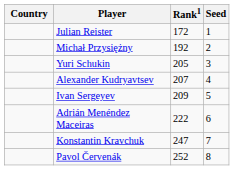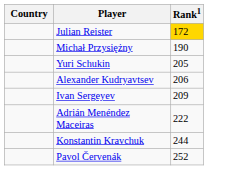- column: Seed | 1 | 2 | 3 | 4 | 5 | 6 | 7 | 8
Julian Reister | Rank1: no background -> gold background
Michał Przysiężny | Rank1: 192 -> 190
Alexander Kudryavtsev | Rank1: 207 -> 206
Konstantin Kravchuk | Rank1: 247 -> 244
